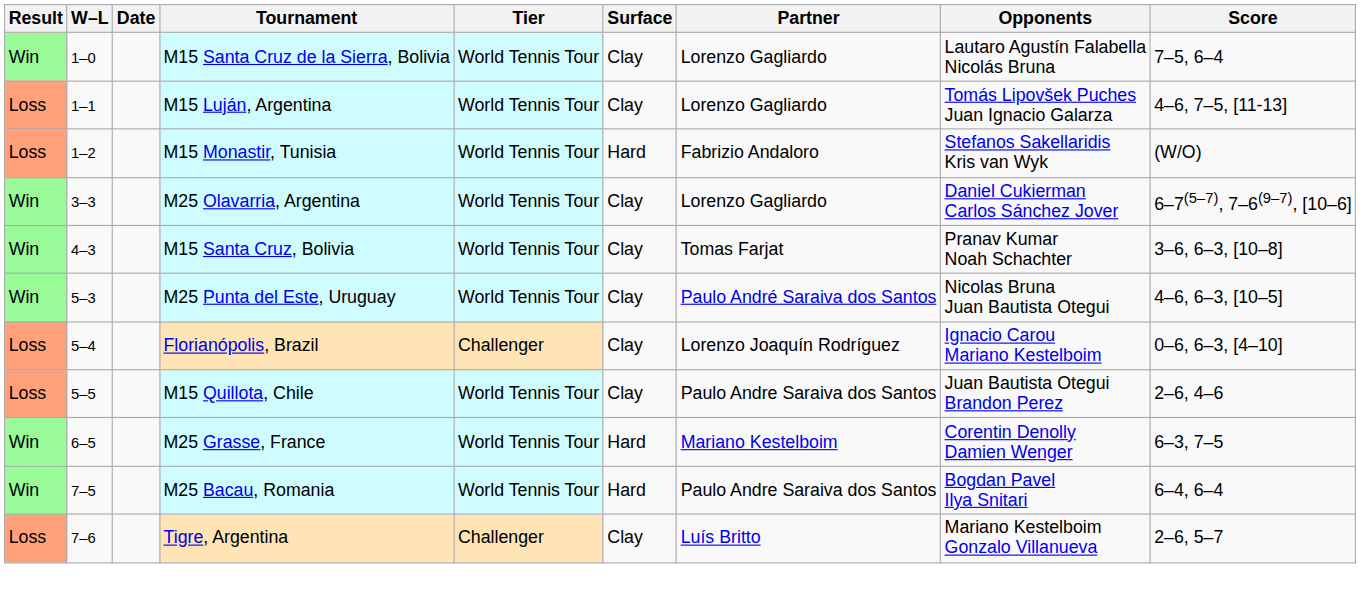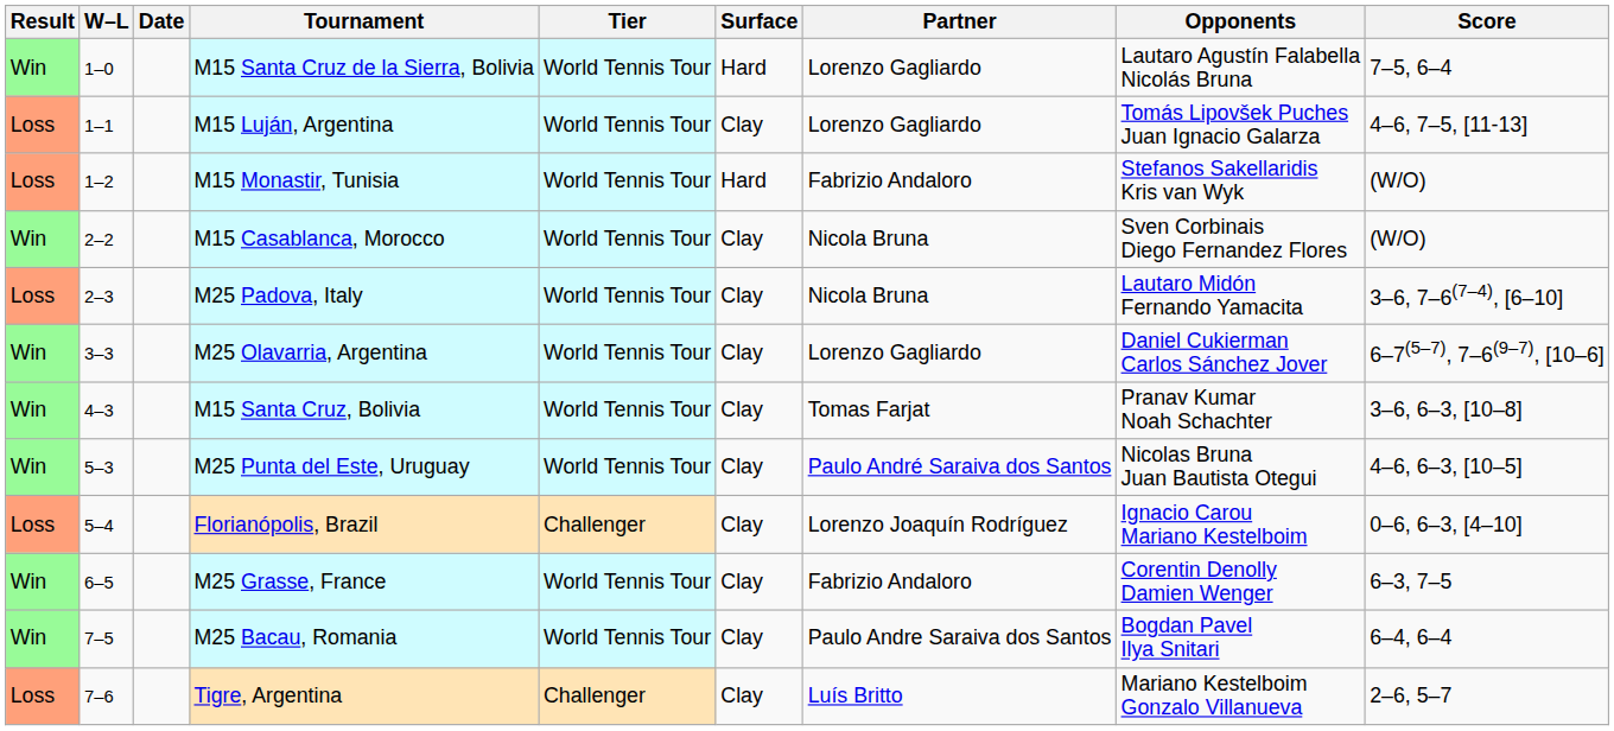M15 Santa Cruz de la Sierra, Bolivia | Surface: Clay -> Hard
+ row: Win | 2–2 | M15 Casablanca, Morocco | World Tennis Tour | Clay | Nicola Bruna | Sven Corbinais Diego Fernandez Flores | (W/O)
+ row: Loss | 2–3 | M25 Padova, Italy | World Tennis Tour | Clay | Nicola Bruna | Lautaro Midón Fernando Yamacita | 3–6, 7–6(7–4), [6–10]
- row: Loss | 5–5 | M15 Quillota, Chile | World Tennis Tour | Clay | Paulo Andre Saraiva dos Santos | Juan Bautista Otegui Brandon Perez | 2–6, 4–6
M25 Grasse, France | Surface: Hard -> Clay
M25 Grasse, France | Partner: Mariano Kestelboim -> Fabrizio Andaloro
M25 Bacau, Romania | Surface: Hard -> Clay
